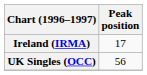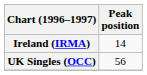Ireland (IRMA) | Peak position: 17 -> 14
